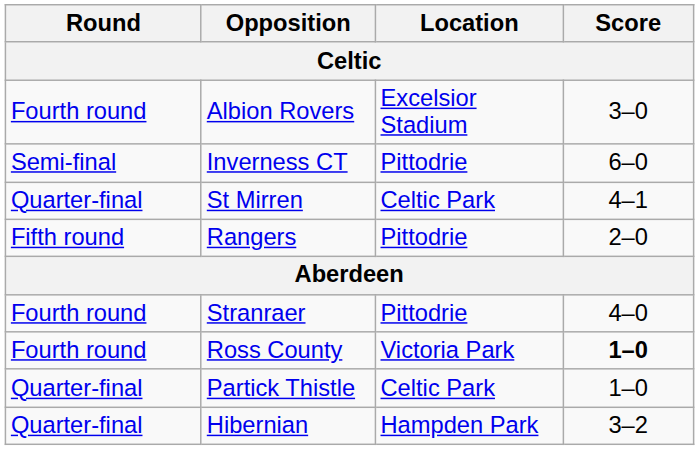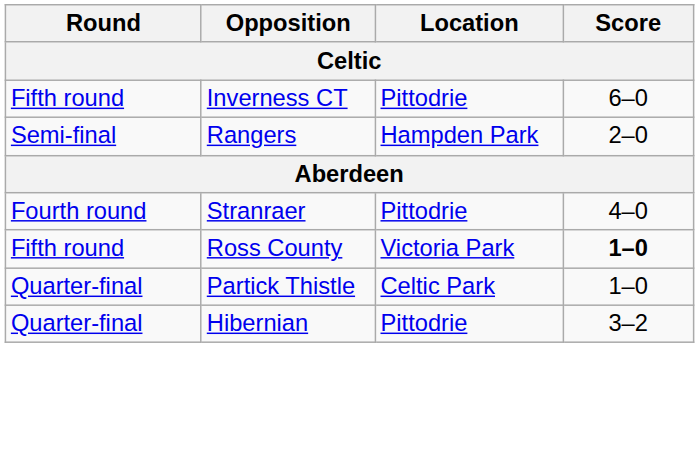- row: Fourth round | Albion Rovers | Excelsior Stadium | 3–0
Inverness CT | Round: Semi-final -> Fifth round
- row: Quarter-final | St Mirren | Celtic Park | 4–1
Rangers | Round: Fifth round -> Semi-final
Rangers | Location: Pittodrie -> Hampden Park
Ross County | Round: Fourth round -> Fifth round
Hibernian | Location: Hampden Park -> Pittodrie
